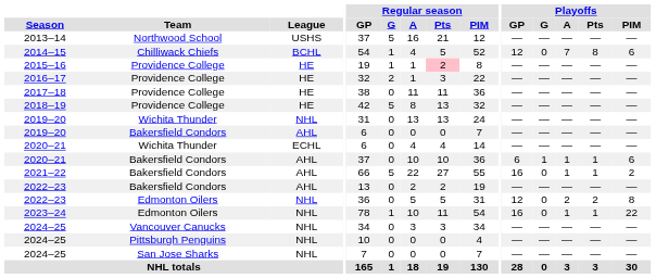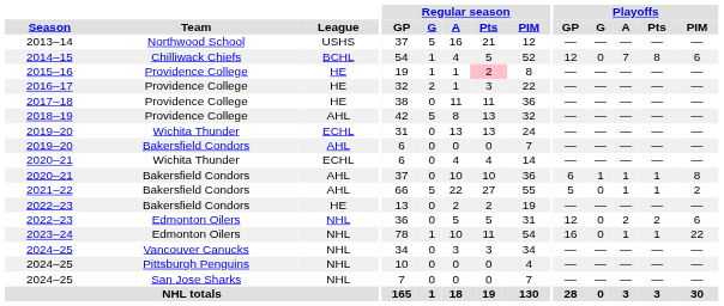2018–19 | League: HE -> AHL
2019–20 / Wichita Thunder | League: NHL -> ECHL
2020–21 / Bakersfield Condors | Playoffs / PIM: 6 -> 8
2021–22 | Playoffs / GP: 16 -> 5
2022–23 / Bakersfield Condors | League: AHL -> HE
2022–23 / Edmonton Oilers | Playoffs / PIM: 8 -> 6
